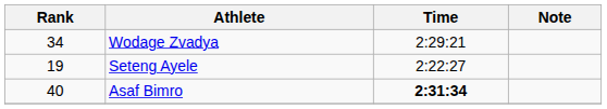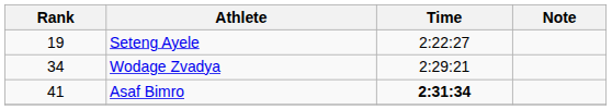rows swapped: Seteng Ayele <-> Wodage Zvadya
Asaf Bimro | Rank: 40 -> 41
